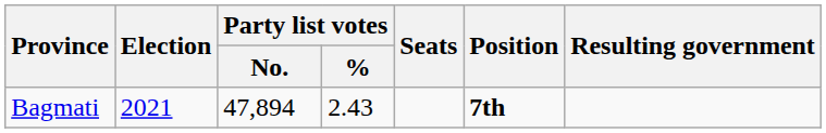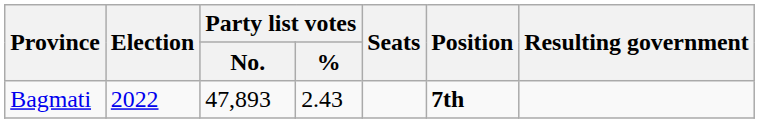Bagmati | Election: 2021 -> 2022
Bagmati | Party list votes / No.: 47,894 -> 47,893
